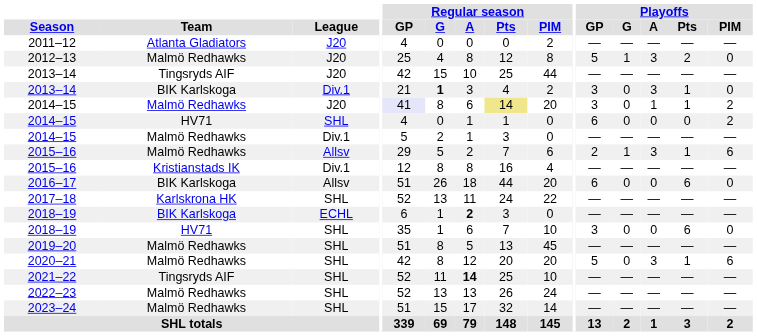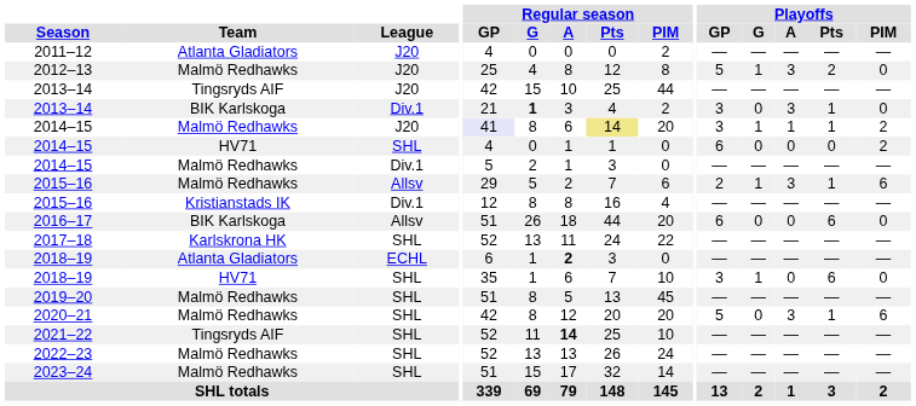2014–15 / J20 | Playoffs / G: 0 -> 1
2018–19 / ECHL | Team: BIK Karlskoga -> Atlanta Gladiators
2018–19 / SHL | Playoffs / G: 0 -> 1
